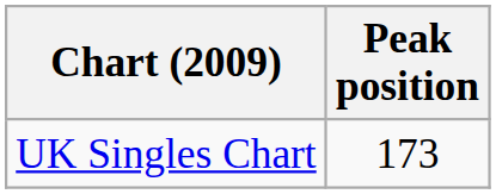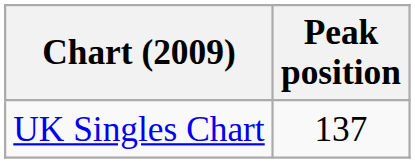UK Singles Chart | Peak position: 173 -> 137
